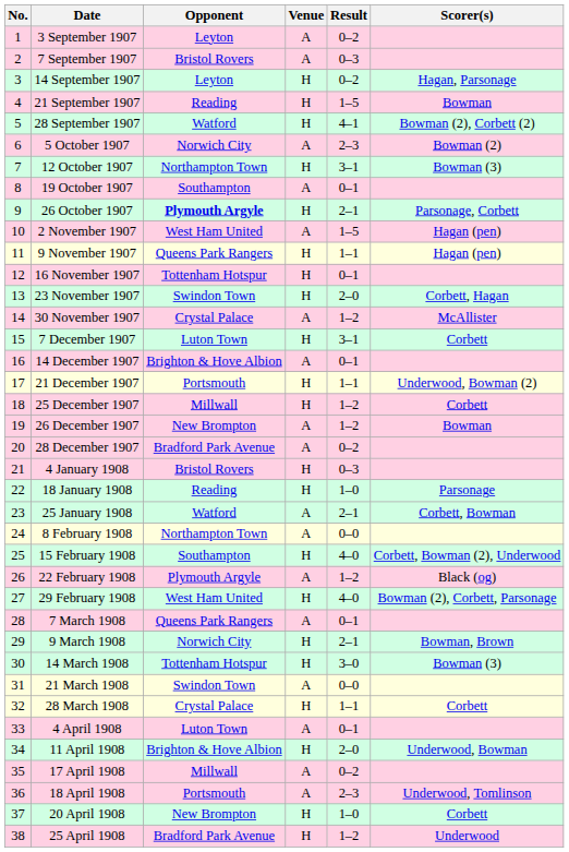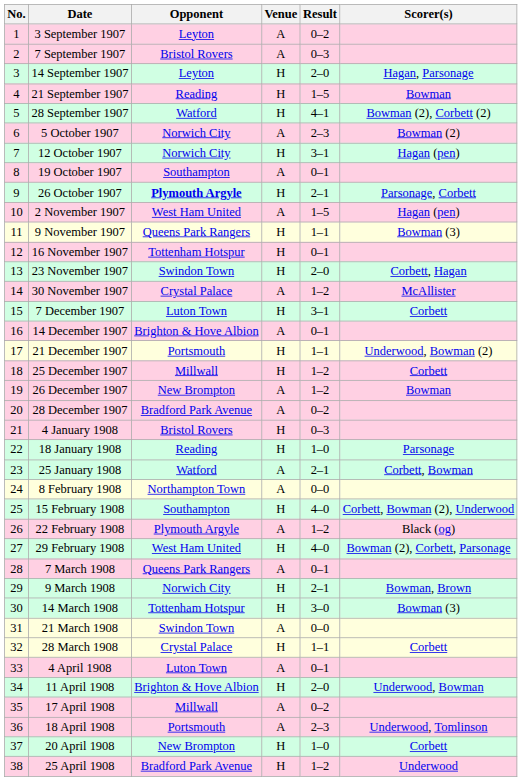14 September 1907 | Result: 0–2 -> 2–0
12 October 1907 | Opponent: Northampton Town -> Norwich City
12 October 1907 | Scorer(s): Bowman (3) -> Hagan (pen)
9 November 1907 | Scorer(s): Hagan (pen) -> Bowman (3)
